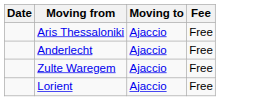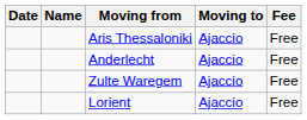+ column: Name
